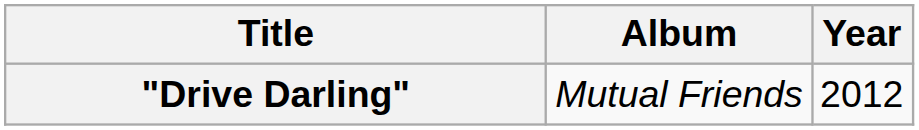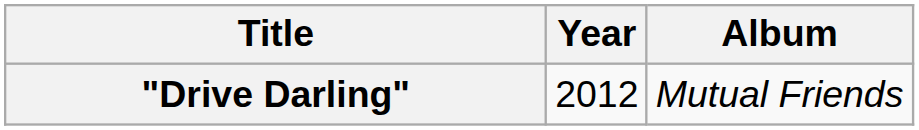columns swapped: Year <-> Album
